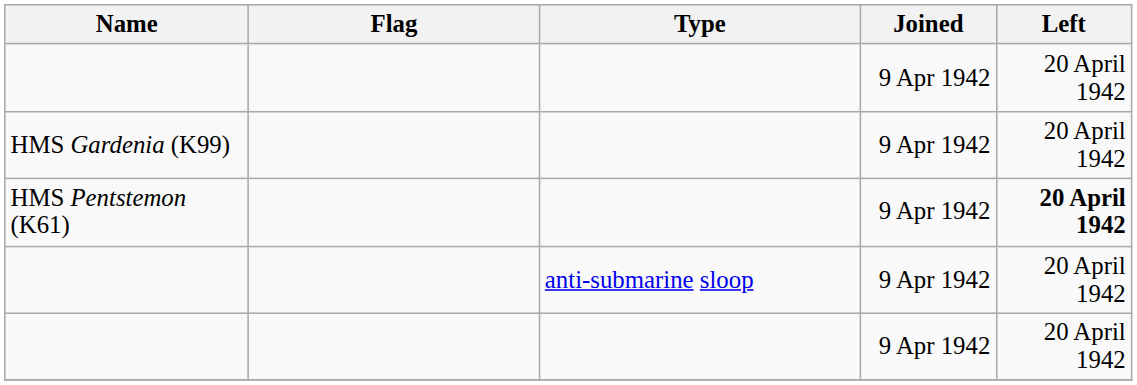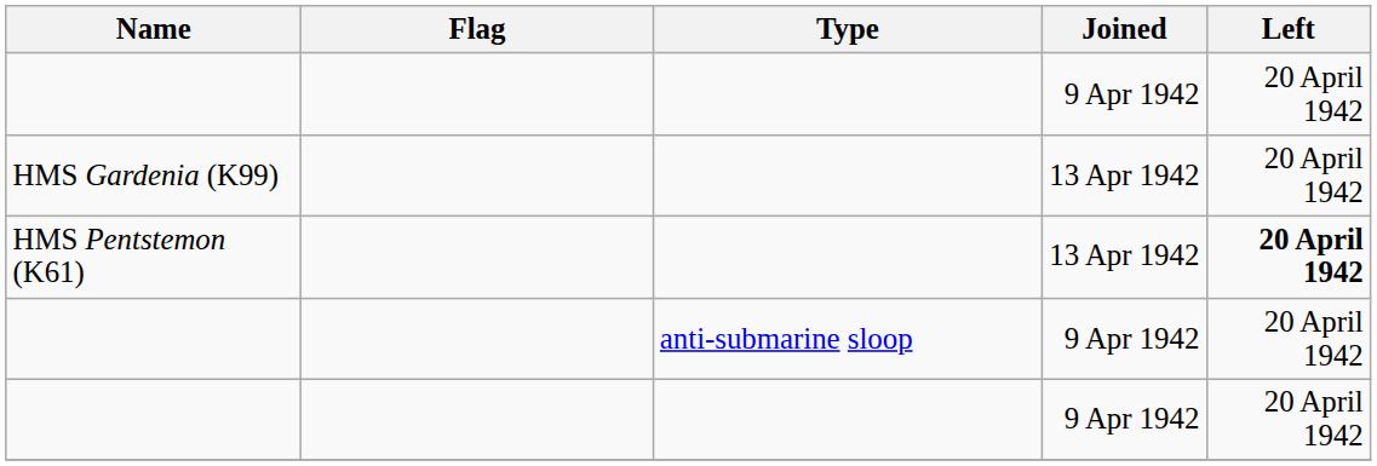HMS Gardenia (K99) | Joined: 9 Apr 1942 -> 13 Apr 1942
HMS Pentstemon (K61) | Joined: 9 Apr 1942 -> 13 Apr 1942
